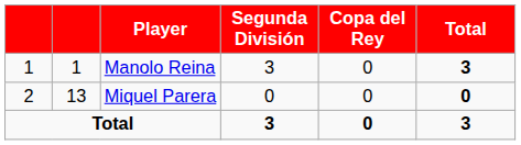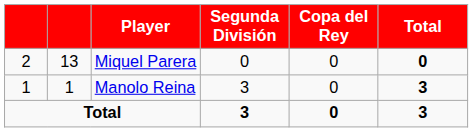rows swapped: Manolo Reina <-> Miquel Parera
